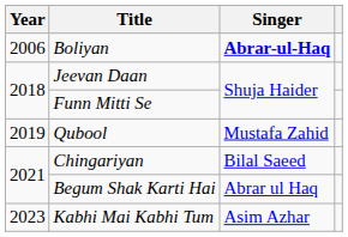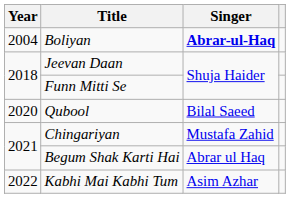Boliyan | Year: 2006 -> 2004
Qubool | Year: 2019 -> 2020
Qubool | Singer: Mustafa Zahid -> Bilal Saeed
Chingariyan | Singer: Bilal Saeed -> Mustafa Zahid
Kabhi Mai Kabhi Tum | Year: 2023 -> 2022
